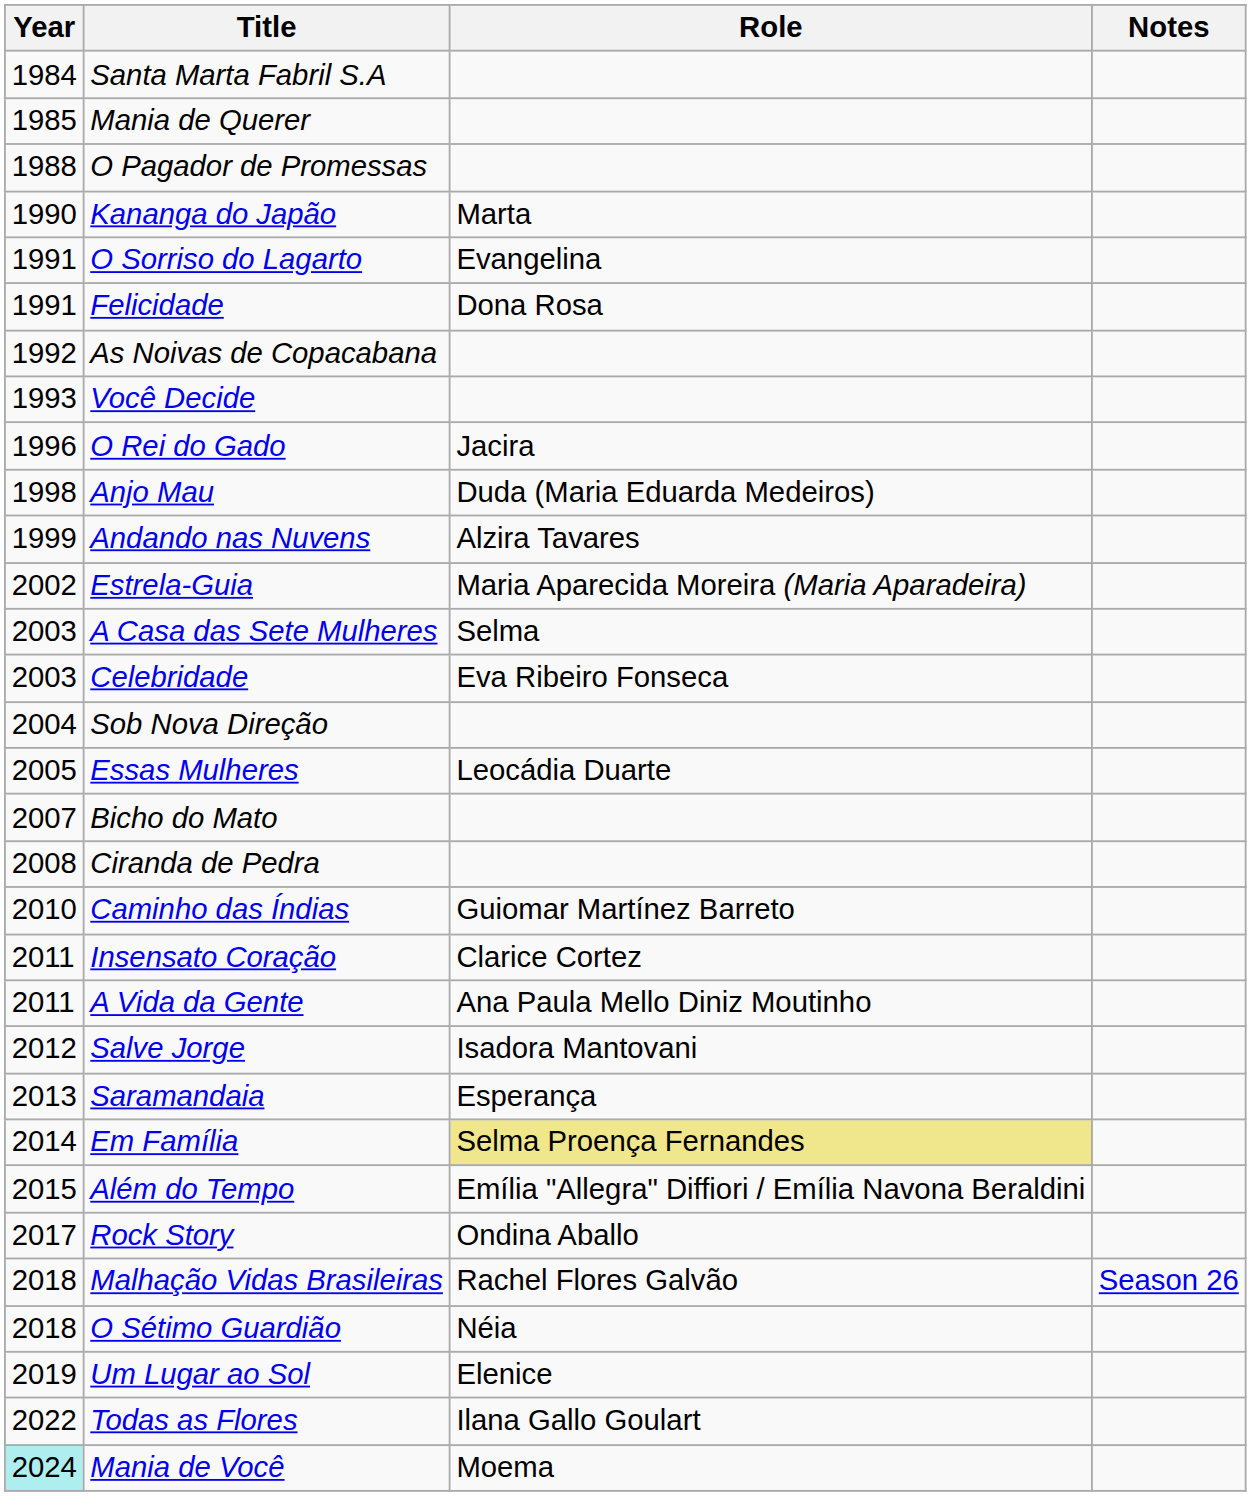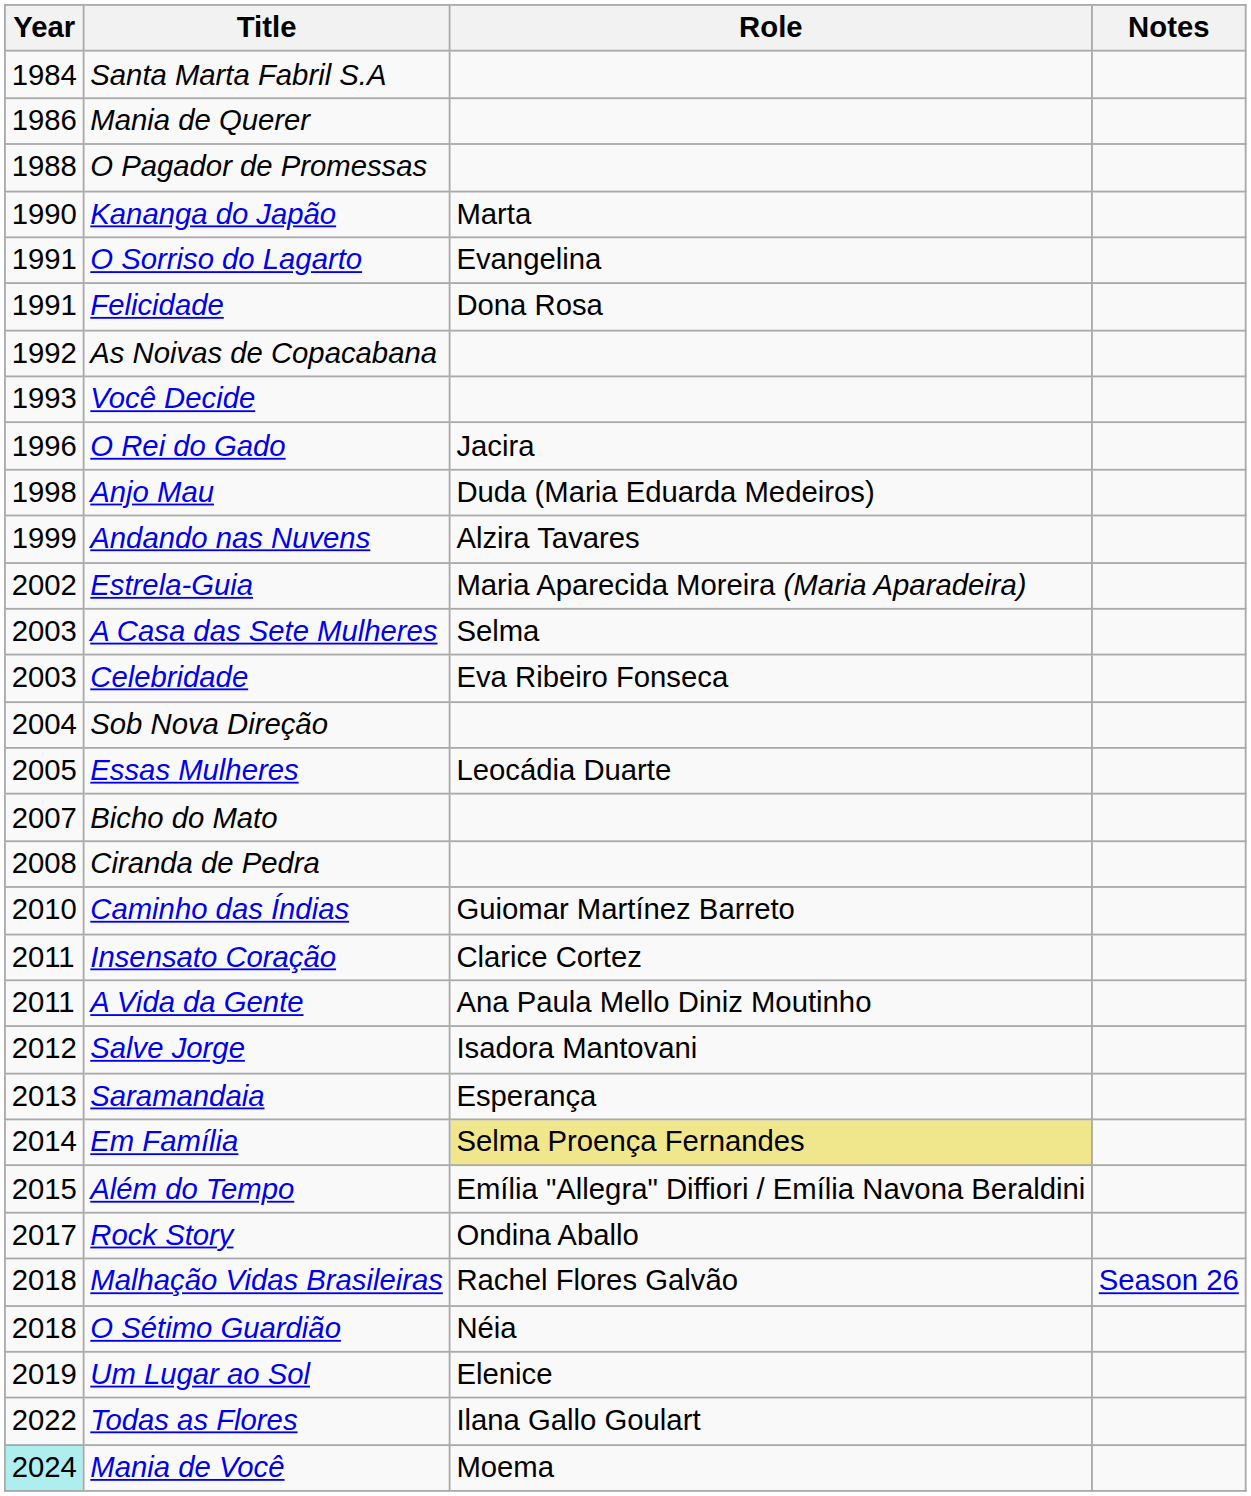Mania de Querer | Year: 1985 -> 1986
